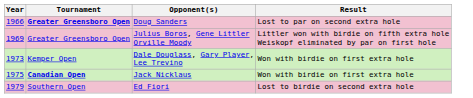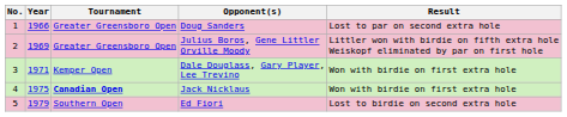+ column: No. | 1 | 2 | 3 | 4 | 5
Doug Sanders | Tournament: bold -> normal
Dale Douglass, Gary Player, Lee Trevino | Year: 1973 -> 1971
